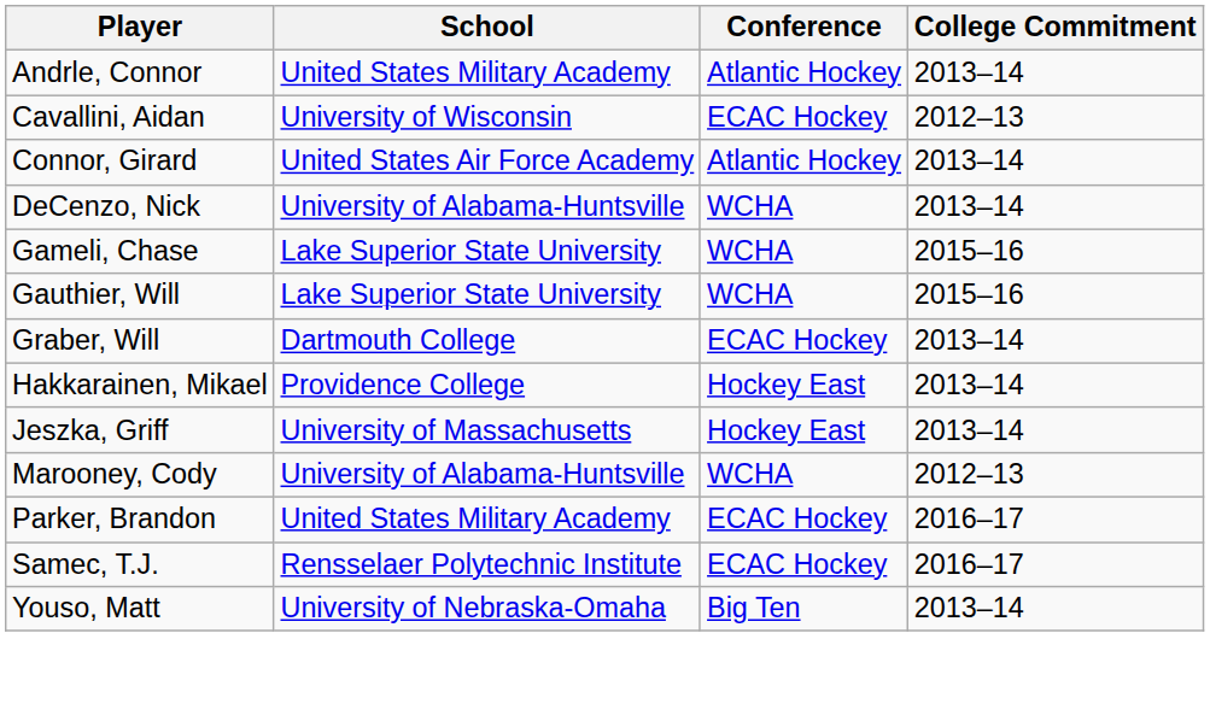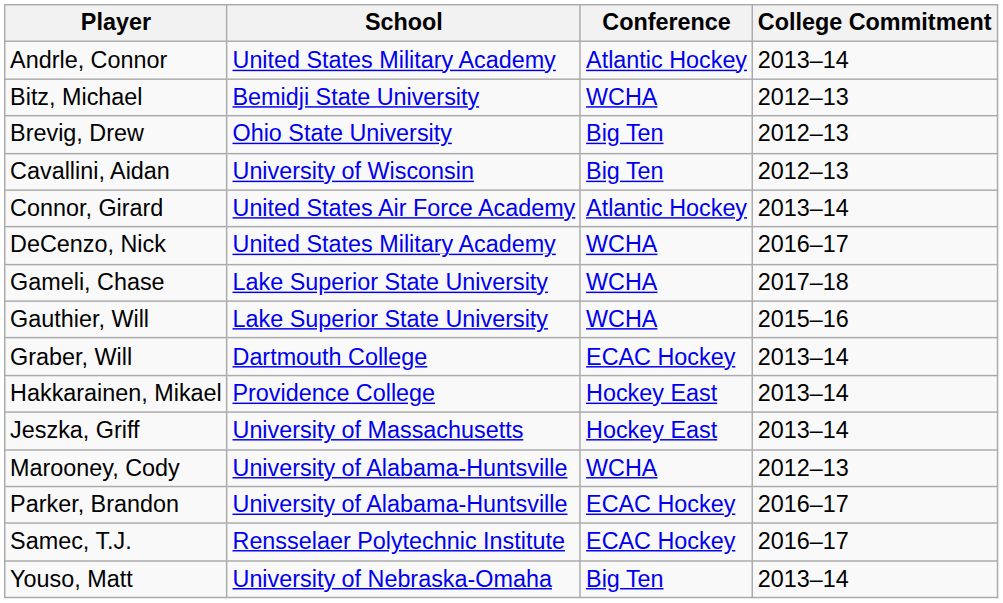+ row: Bitz, Michael | Bemidji State University | WCHA | 2012–13
+ row: Brevig, Drew | Ohio State University | Big Ten | 2012–13
Cavallini, Aidan | Conference: ECAC Hockey -> Big Ten
DeCenzo, Nick | School: University of Alabama-Huntsville -> United States Military Academy
DeCenzo, Nick | College Commitment: 2013–14 -> 2016–17
Gameli, Chase | College Commitment: 2015–16 -> 2017–18
Parker, Brandon | School: United States Military Academy -> University of Alabama-Huntsville
